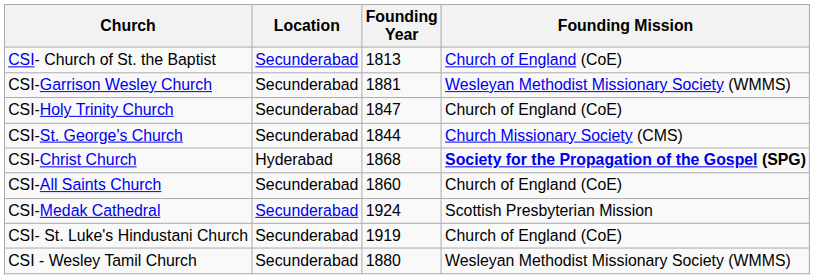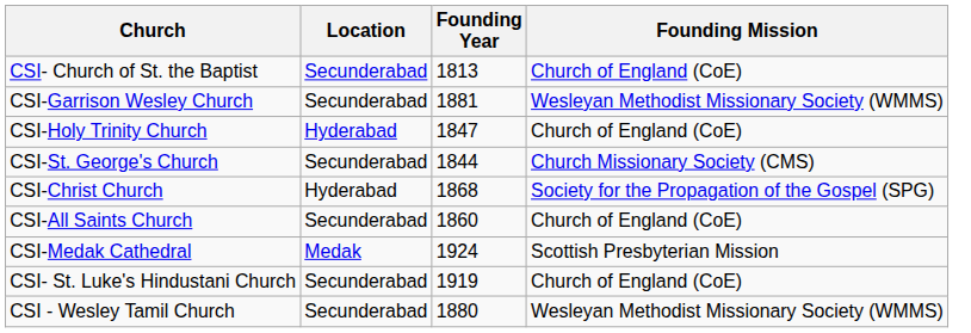CSI-Holy Trinity Church | Location: Secunderabad -> Hyderabad
CSI-Christ Church | Founding Mission: bold -> normal
CSI-Medak Cathedral | Location: Secunderabad -> Medak
